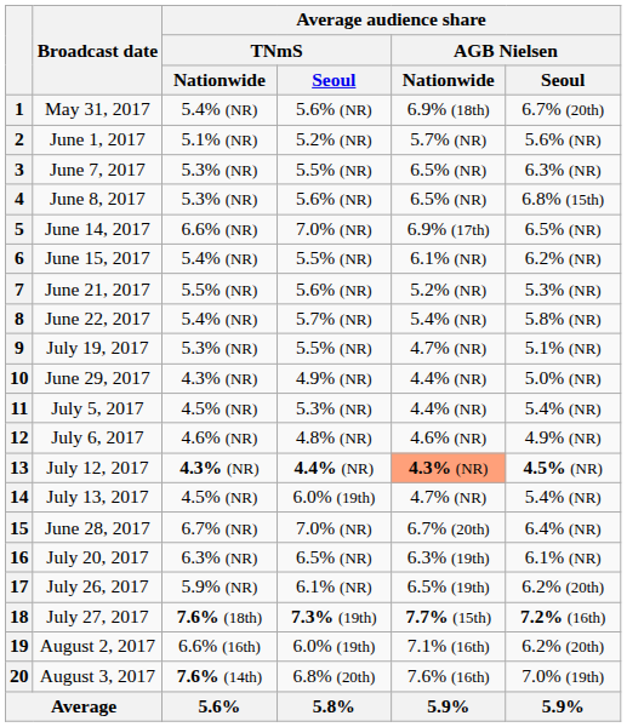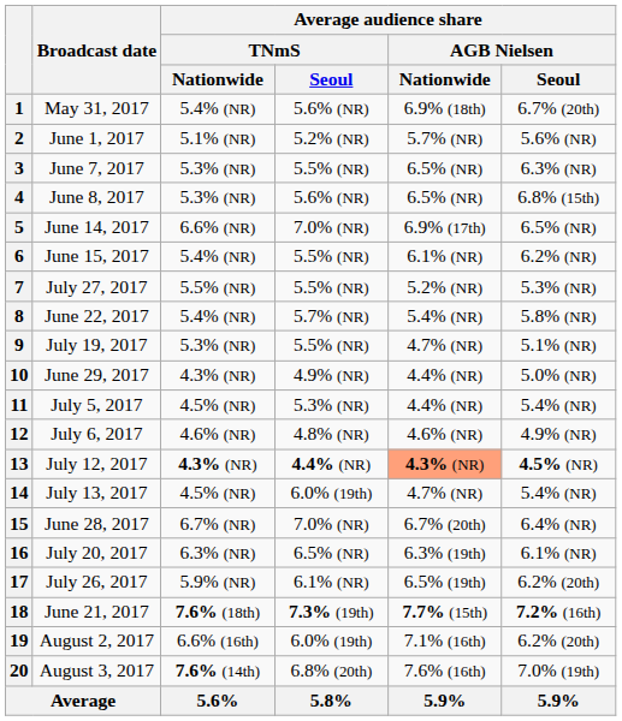7 | Broadcast date: June 21, 2017 -> July 27, 2017
7 | Average audience share / TNmS / Seoul: 5.6% (NR) -> 5.5% (NR)
18 | Broadcast date: July 27, 2017 -> June 21, 2017
